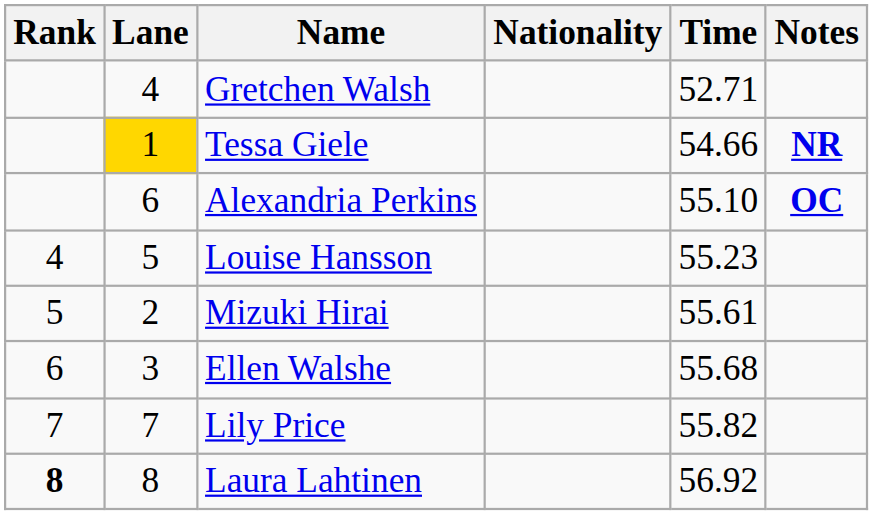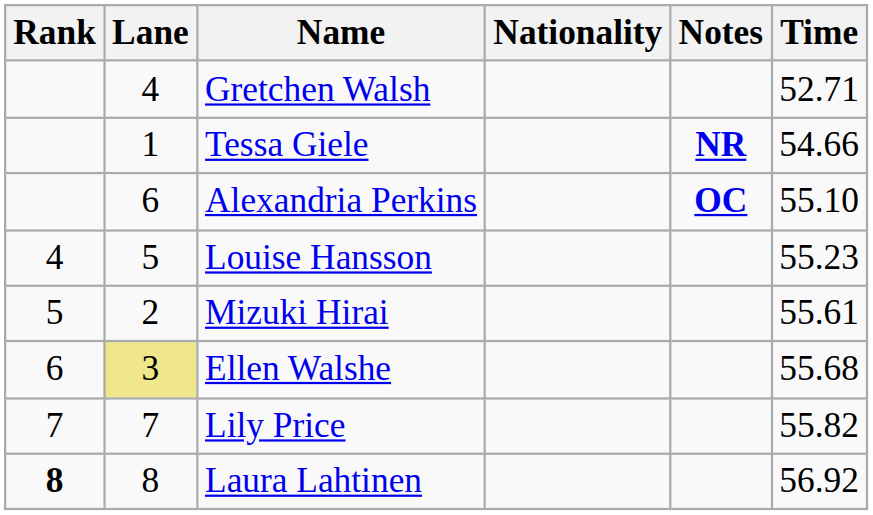columns swapped: Time <-> Notes
Tessa Giele | Lane: gold background -> no background
Ellen Walshe | Lane: no background -> khaki background
